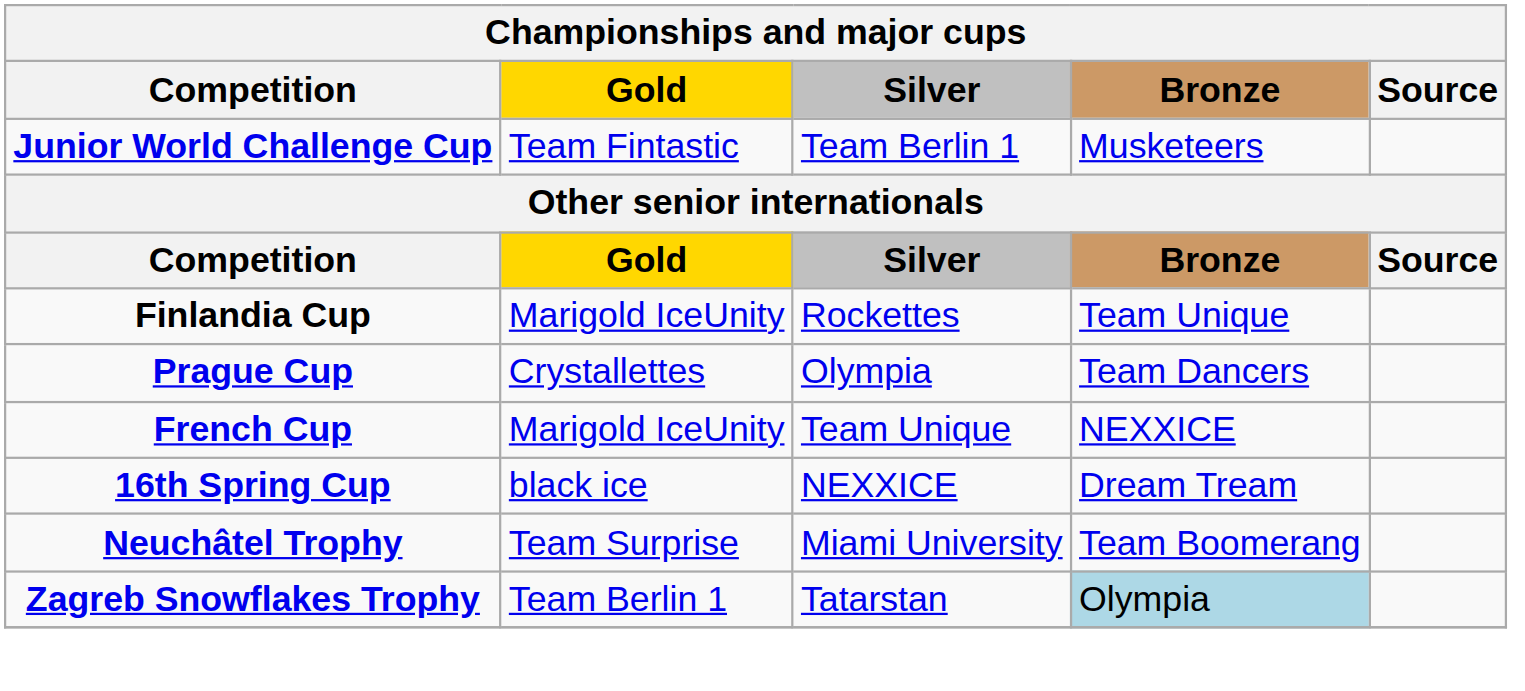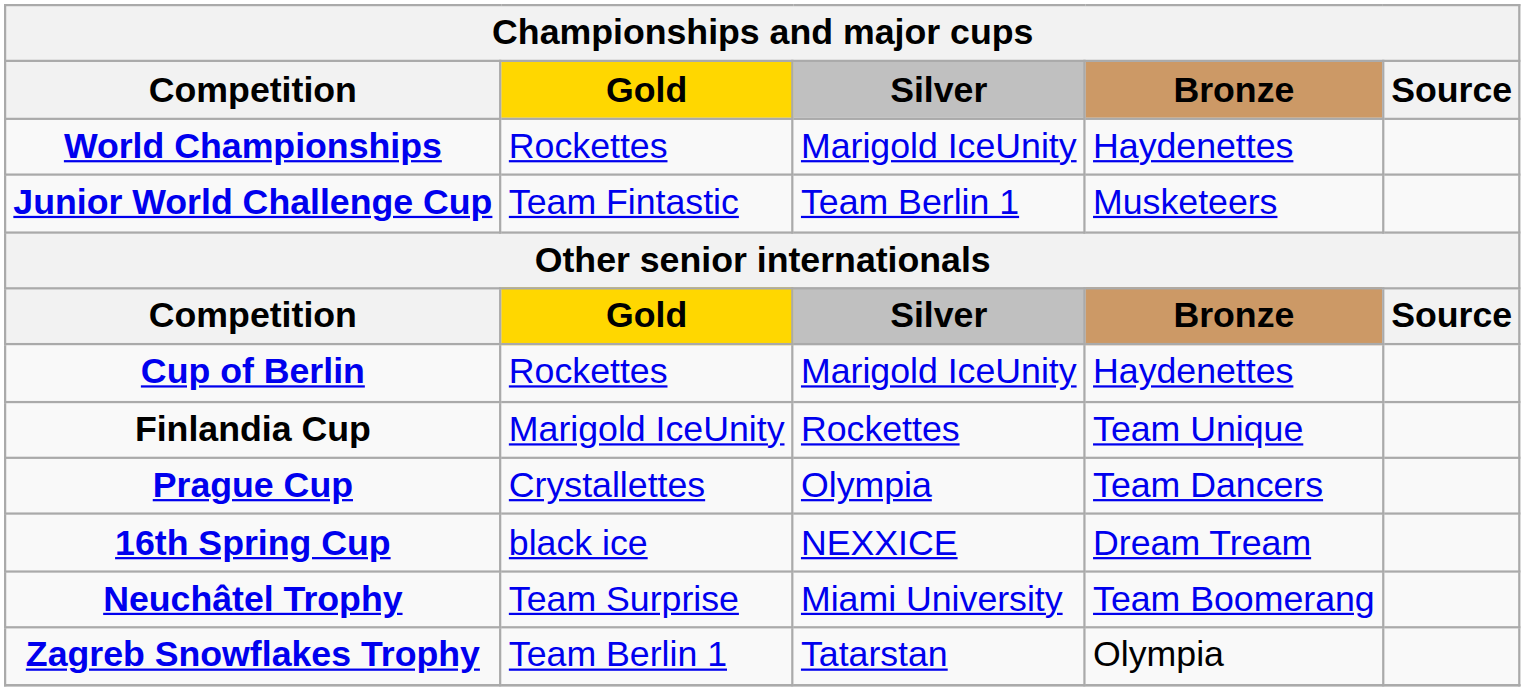+ row: World Championships | Rockettes | Marigold IceUnity | Haydenettes
+ row: Cup of Berlin | Rockettes | Marigold IceUnity | Haydenettes
- row: French Cup | Marigold IceUnity | Team Unique | NEXXICE
Zagreb Snowflakes Trophy | Bronze: lightblue background -> no background
